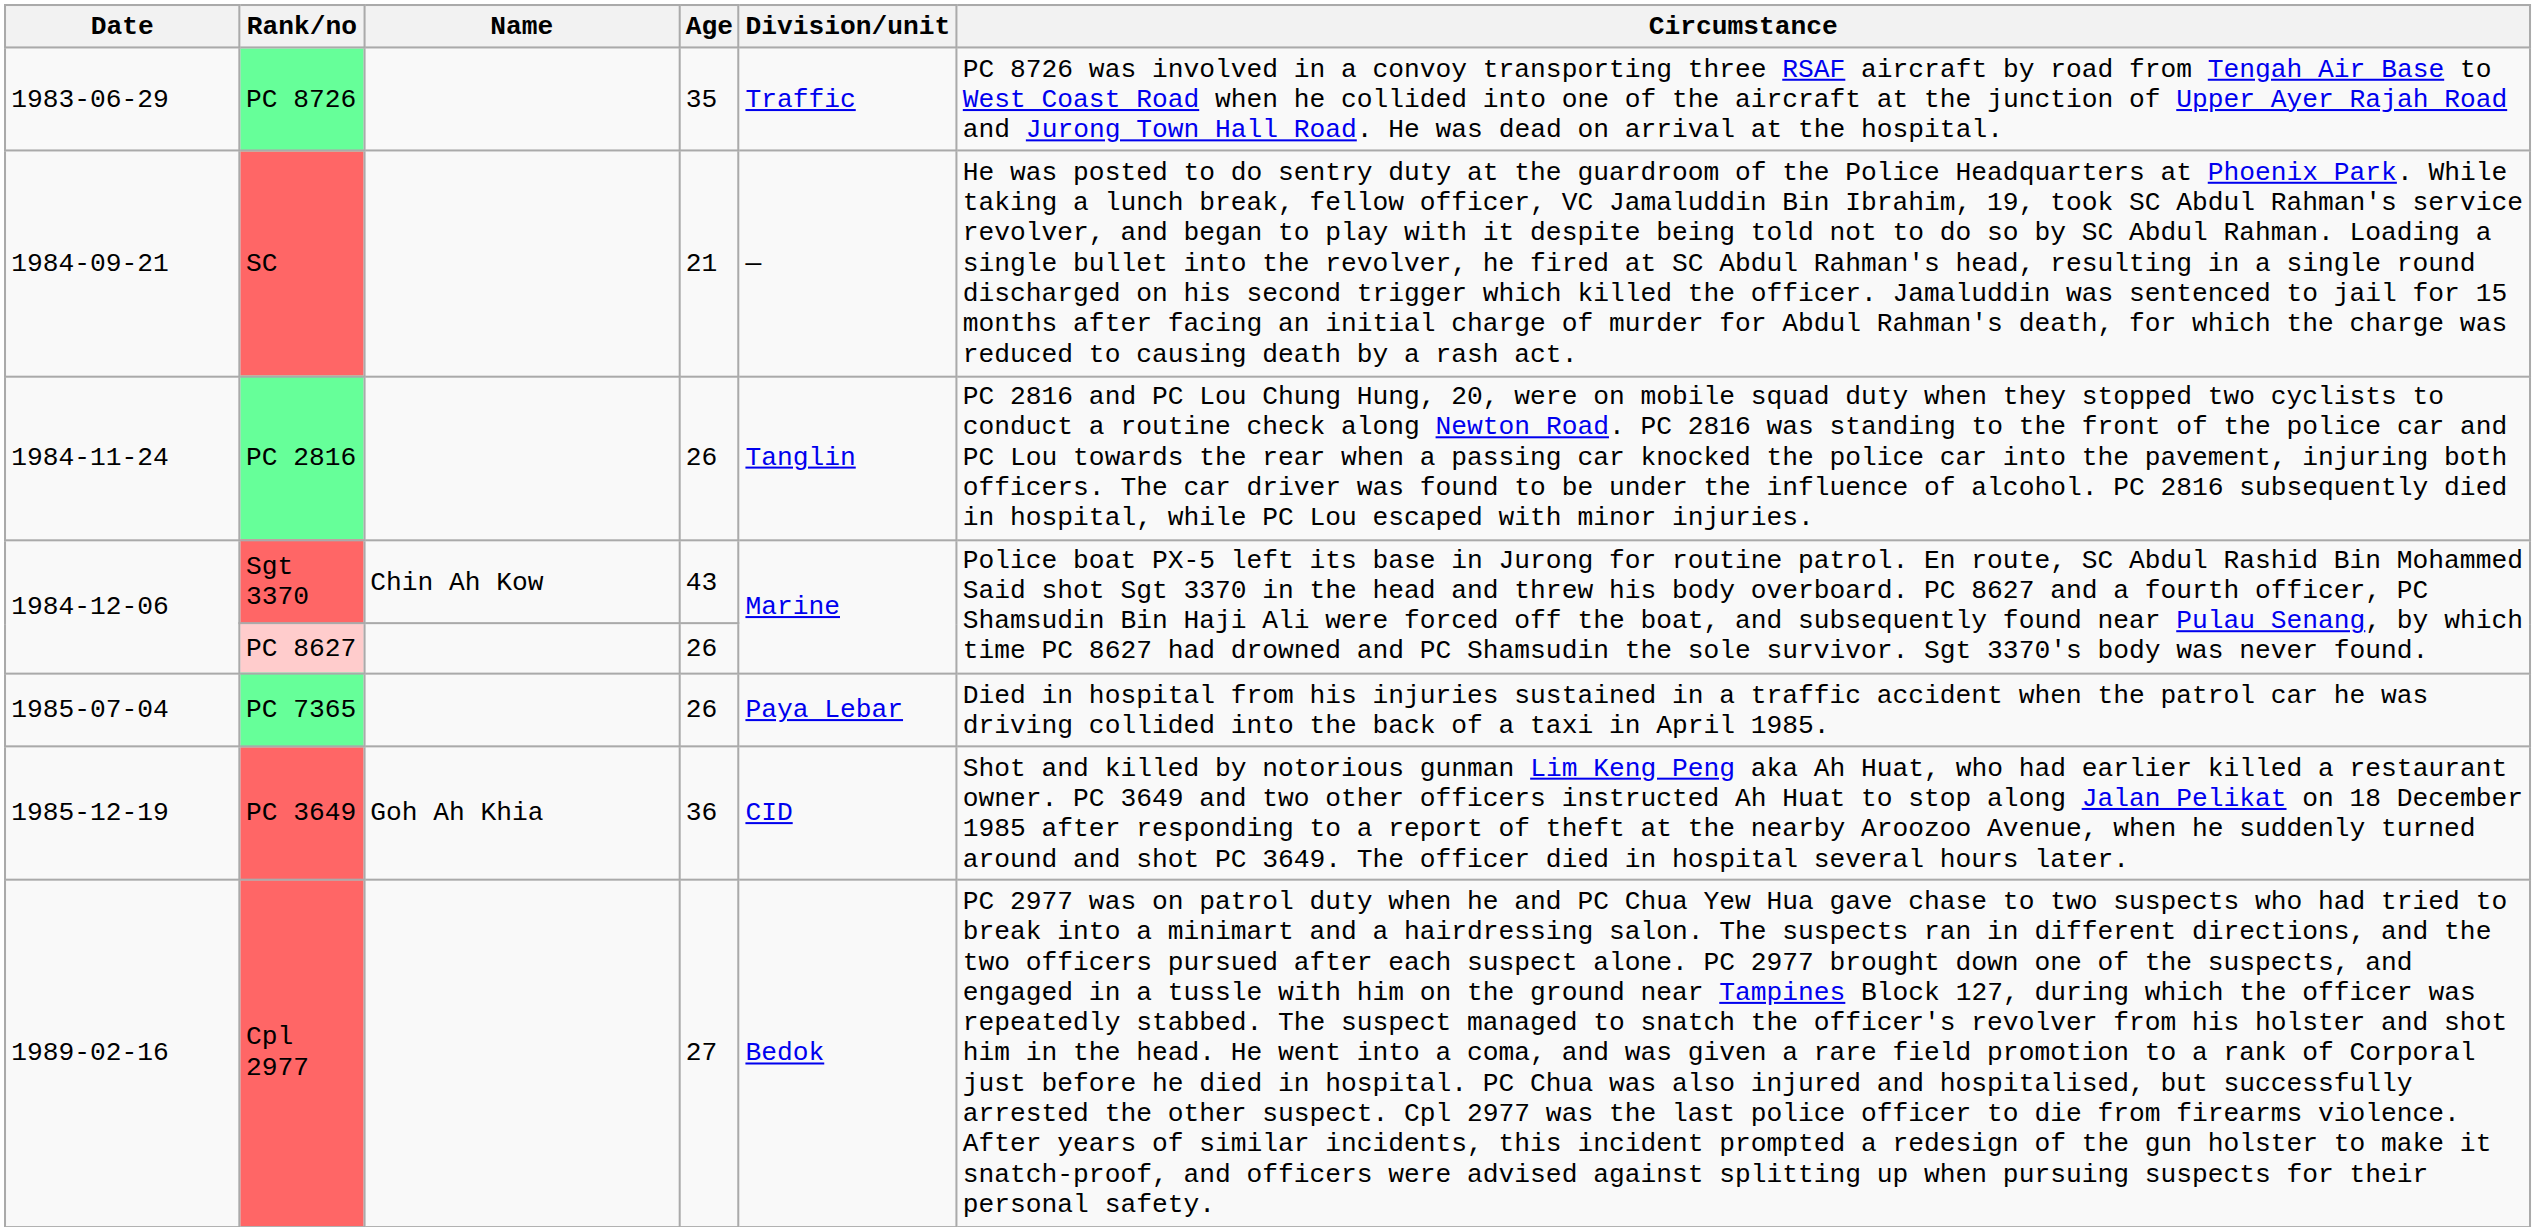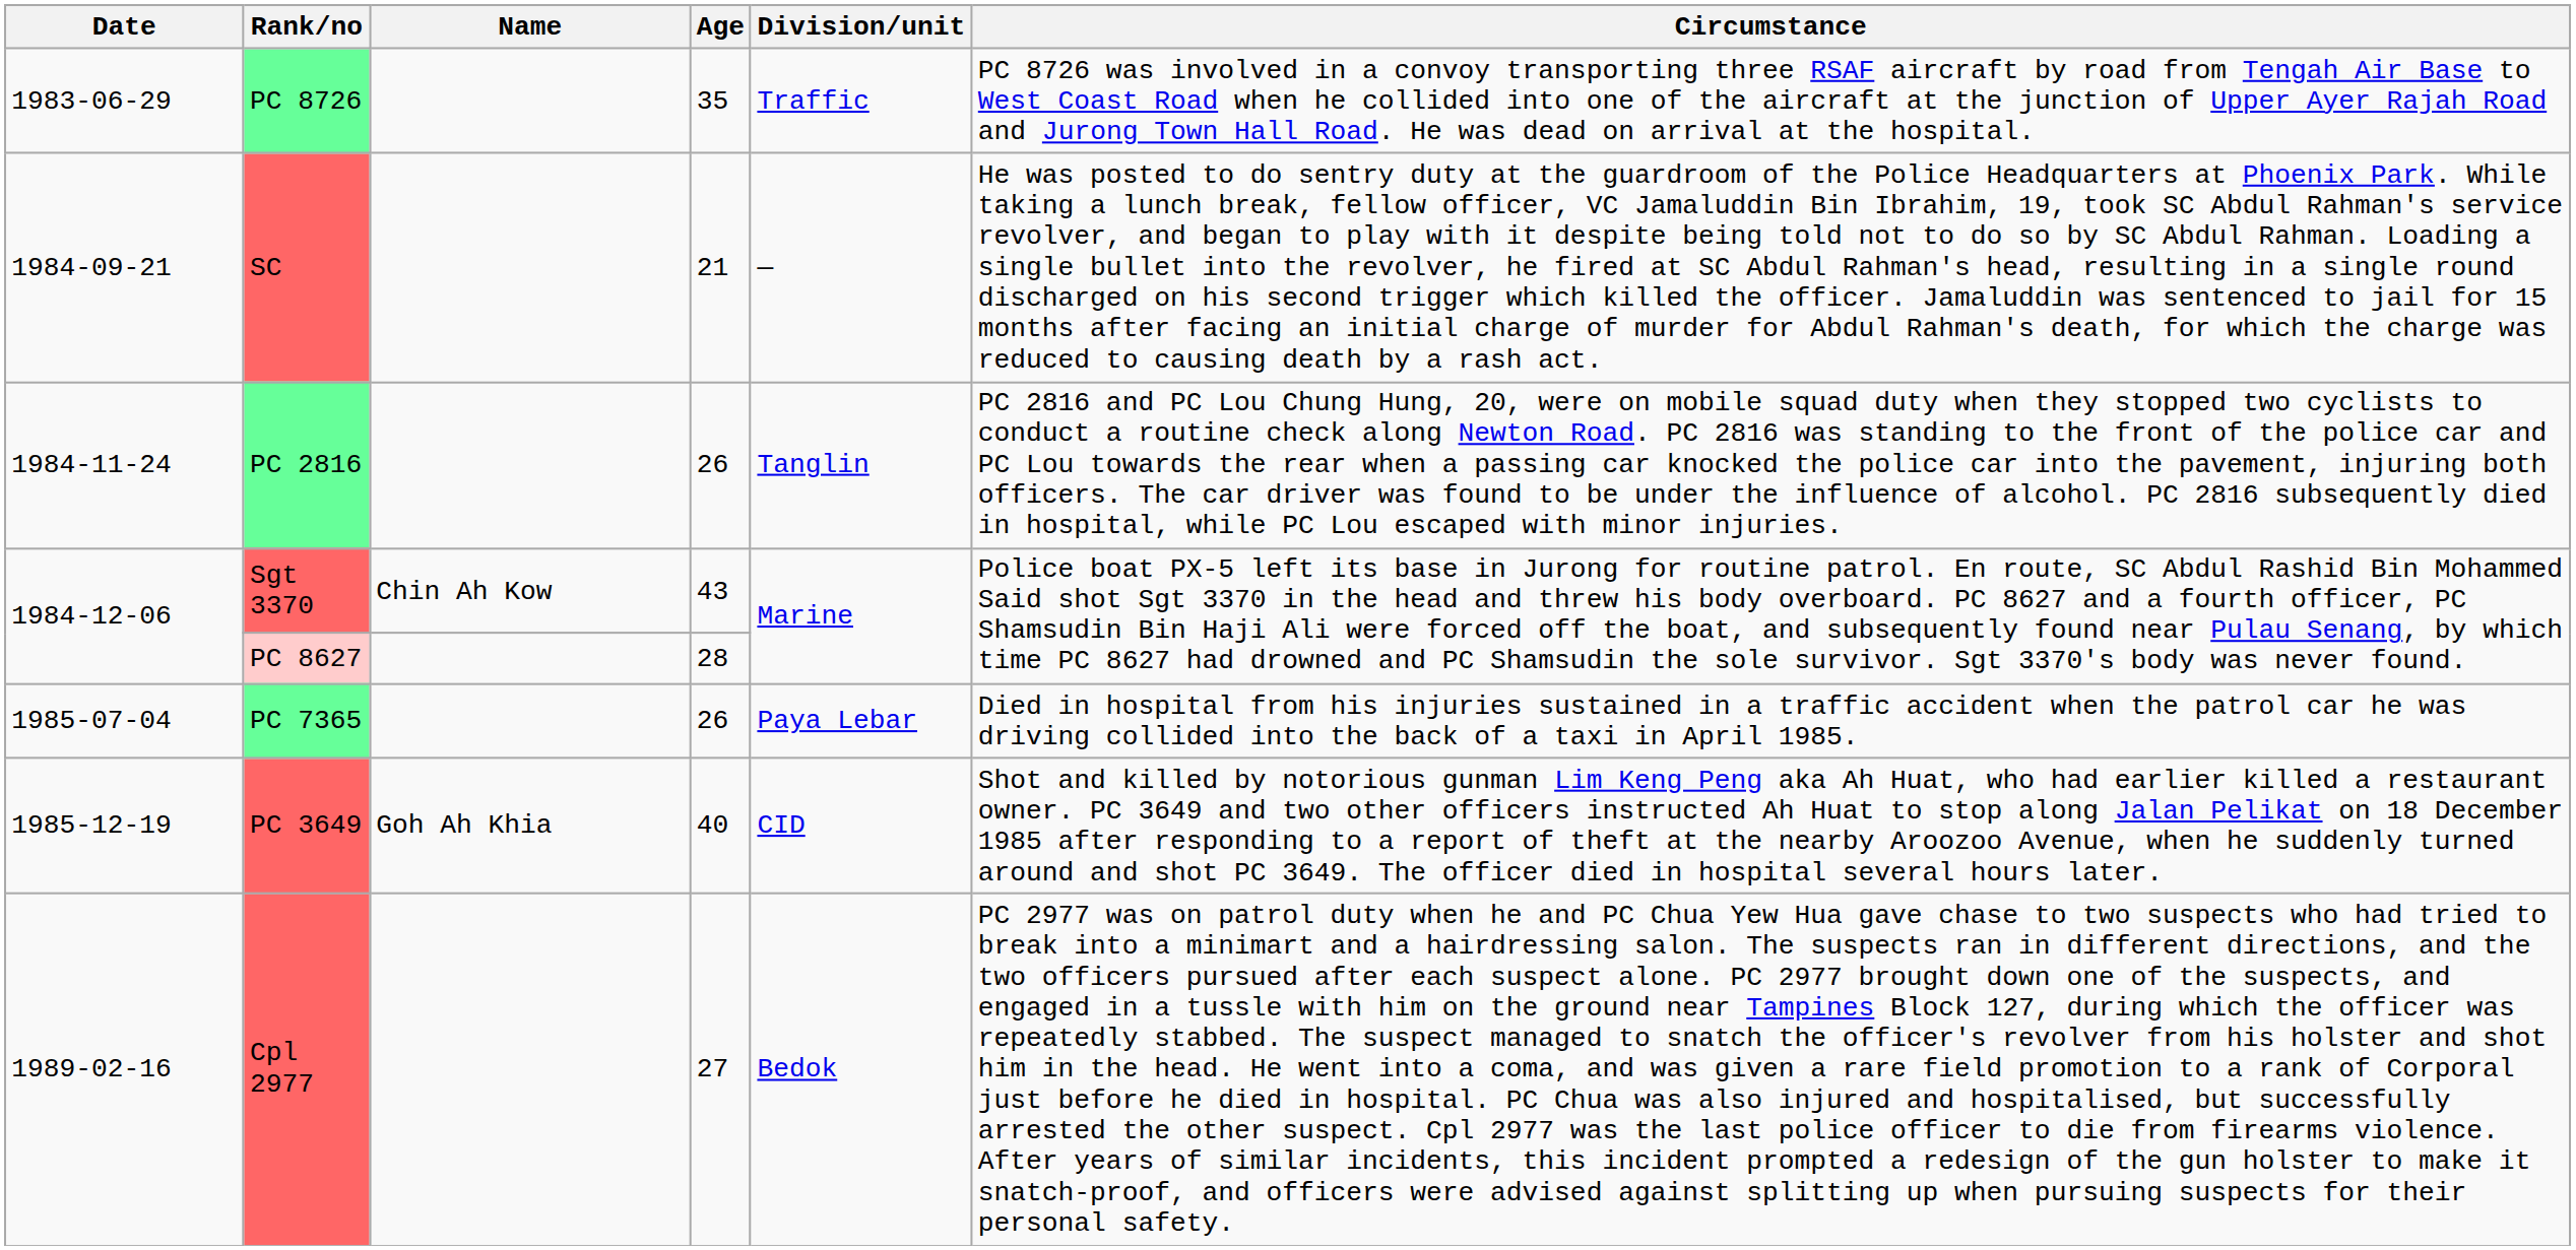PC 8627 | Age: 26 -> 28
PC 3649 | Age: 36 -> 40
